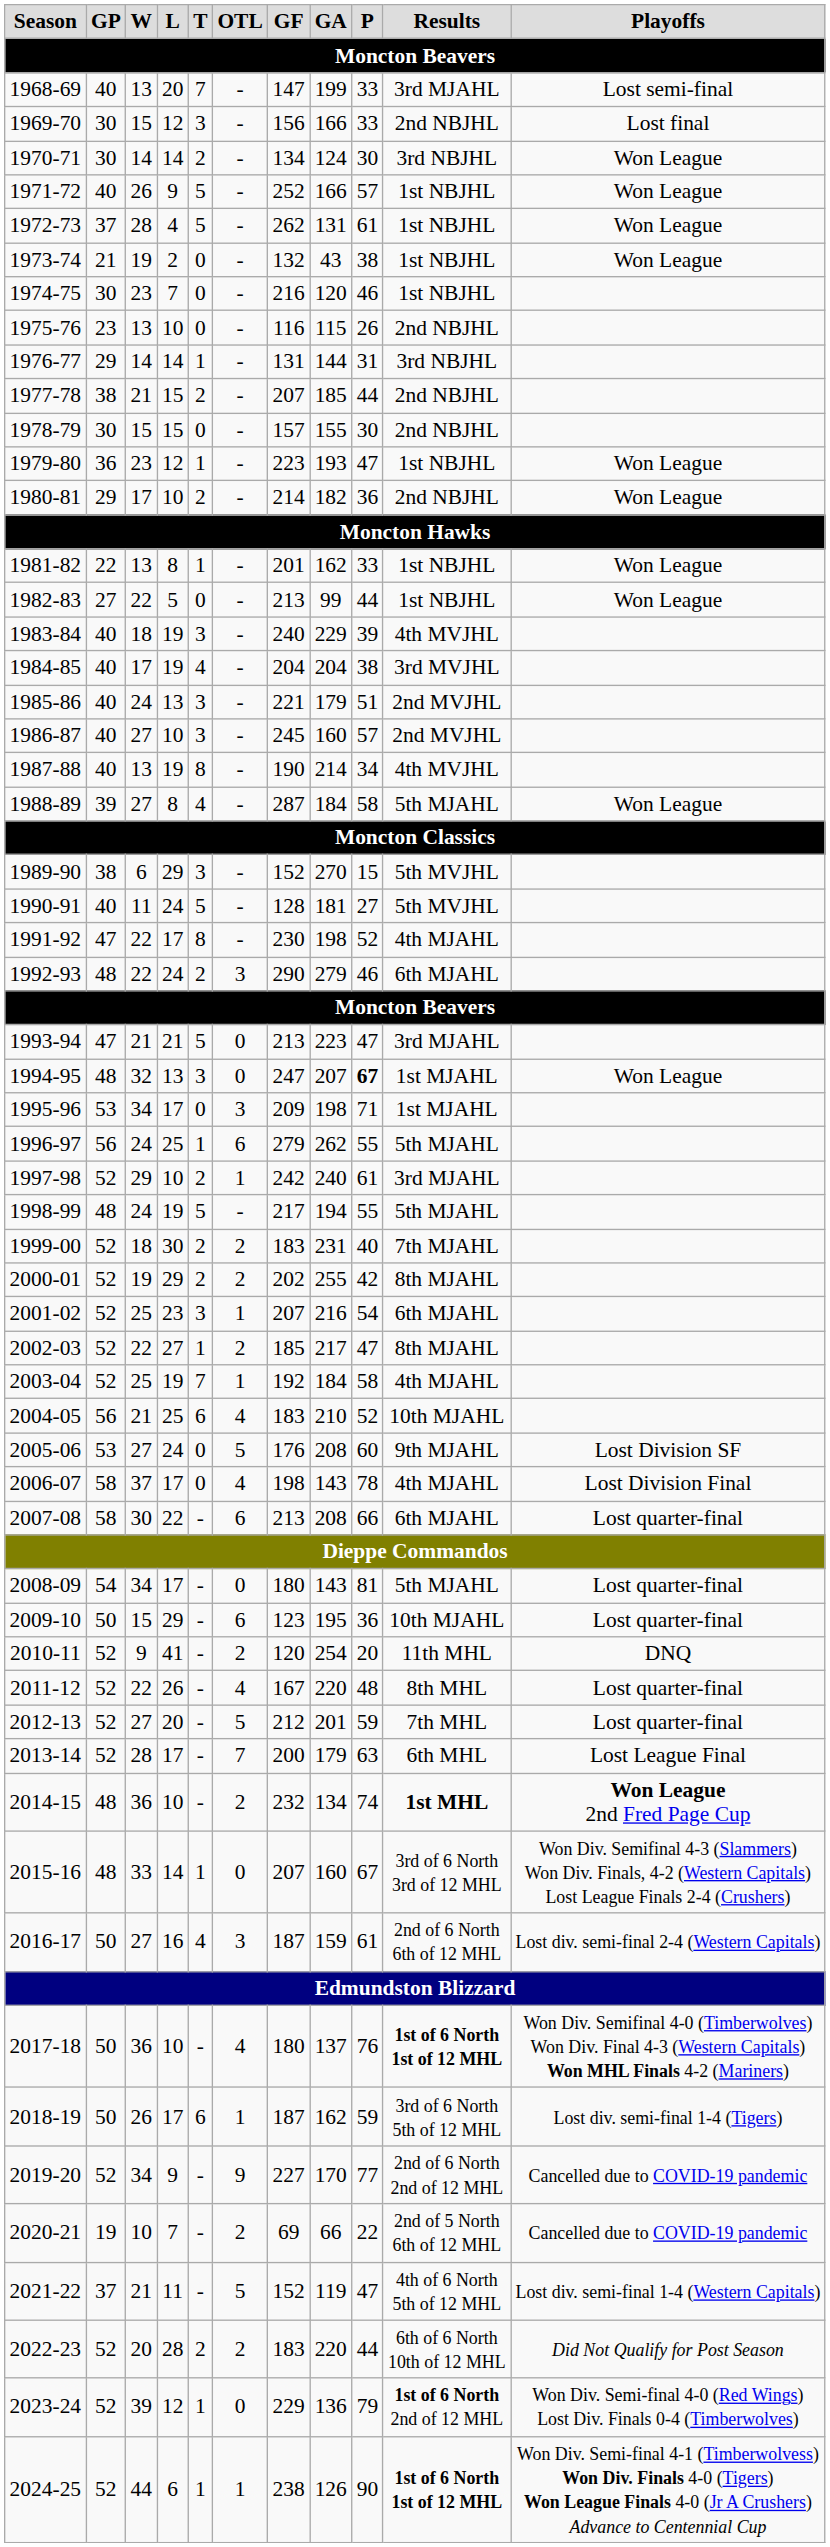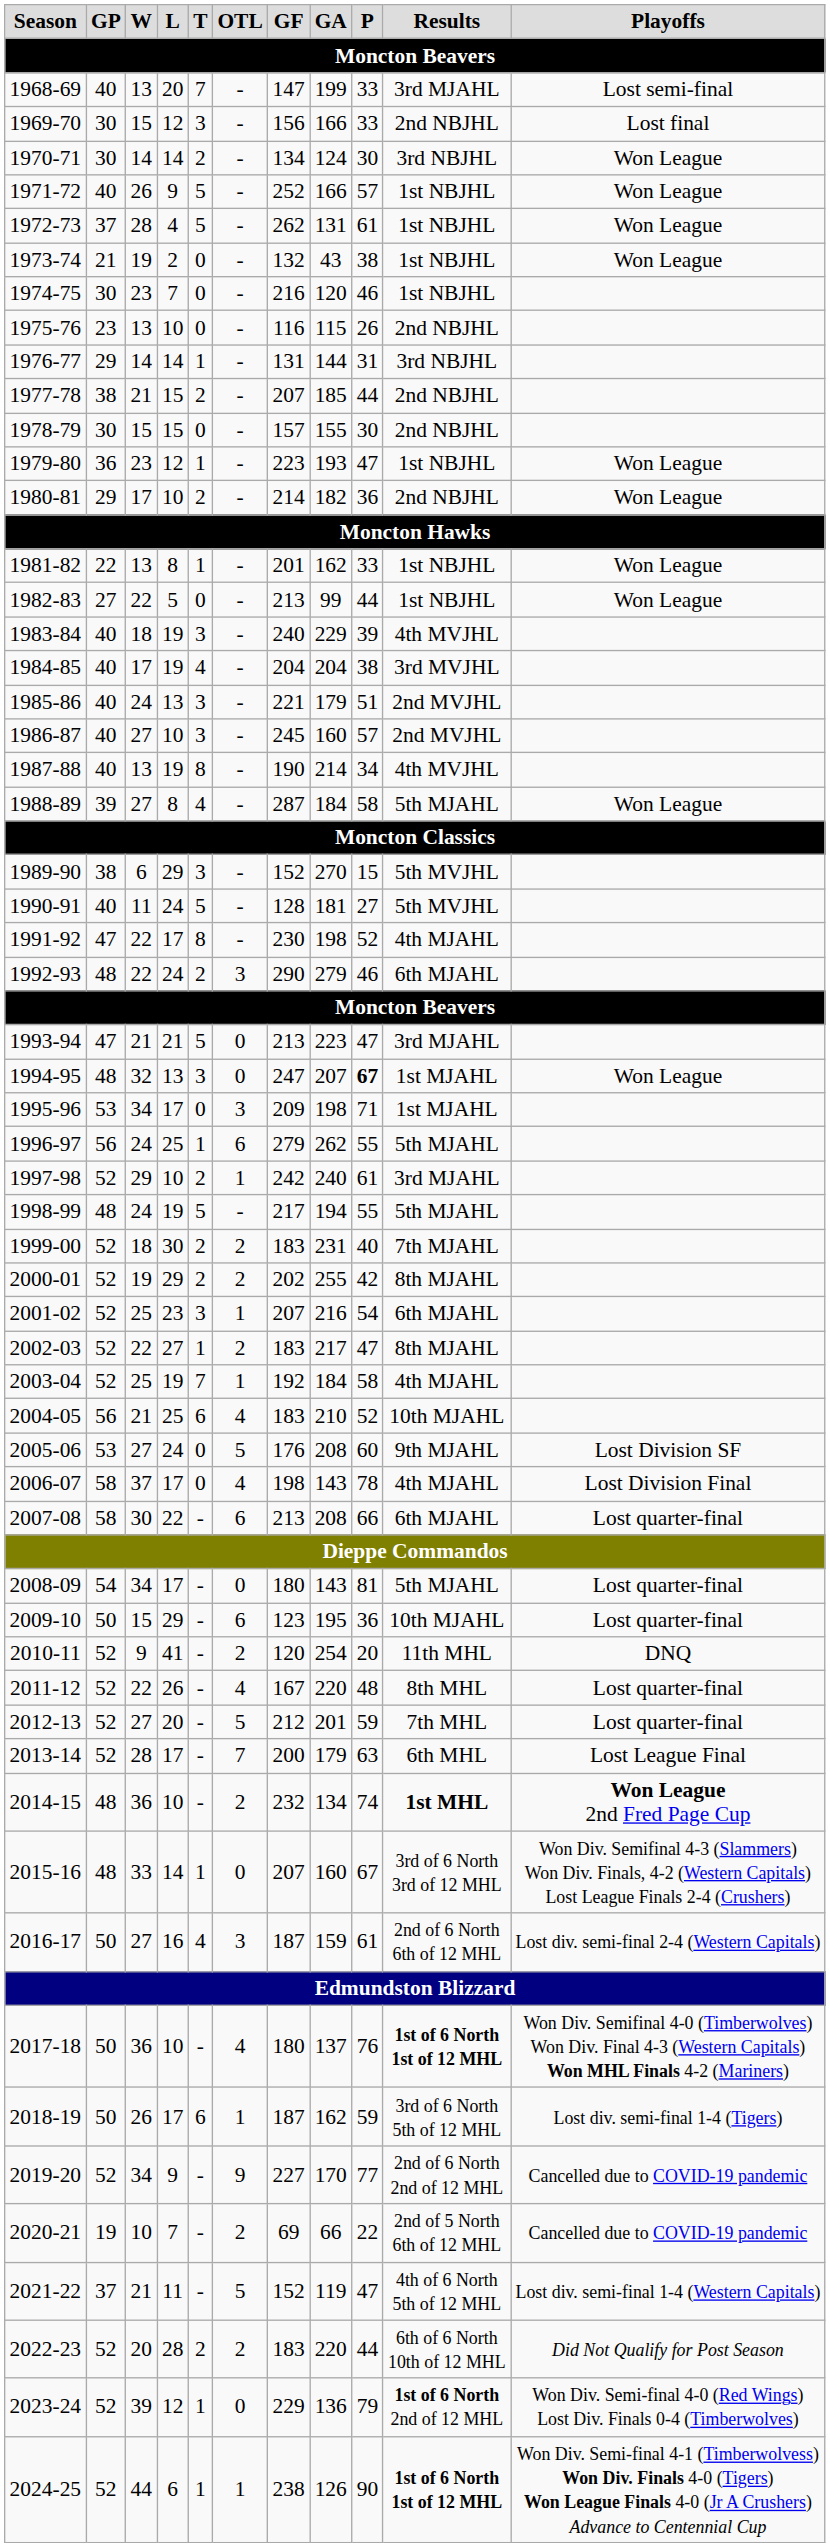2002-03 | GF: 185 -> 183
